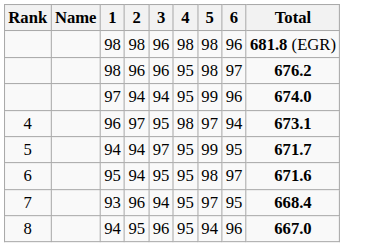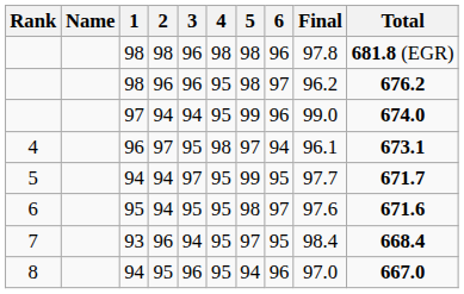+ column: Final | 97.8 | 96.2 | 99.0 | 96.1 | 97.7 | 97.6 | 98.4 | 97.0
